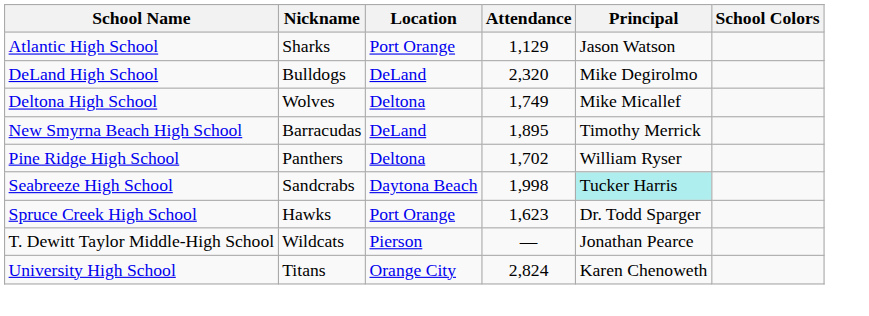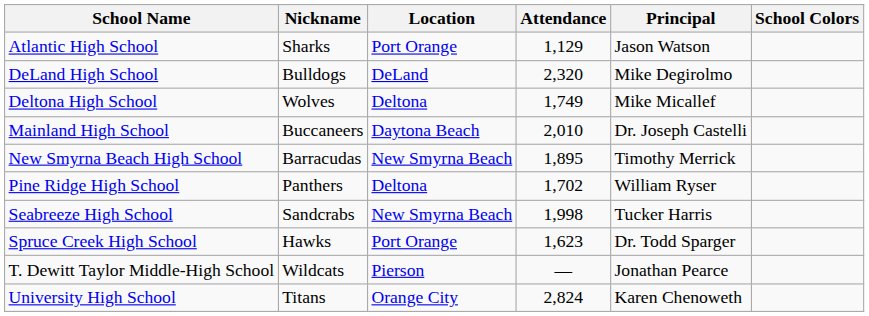+ row: Mainland High School | Buccaneers | Daytona Beach | 2,010 | Dr. Joseph Castelli
New Smyrna Beach High School | Location: DeLand -> New Smyrna Beach
Seabreeze High School | Location: Daytona Beach -> New Smyrna Beach
Seabreeze High School | Principal: paleturquoise background -> no background
